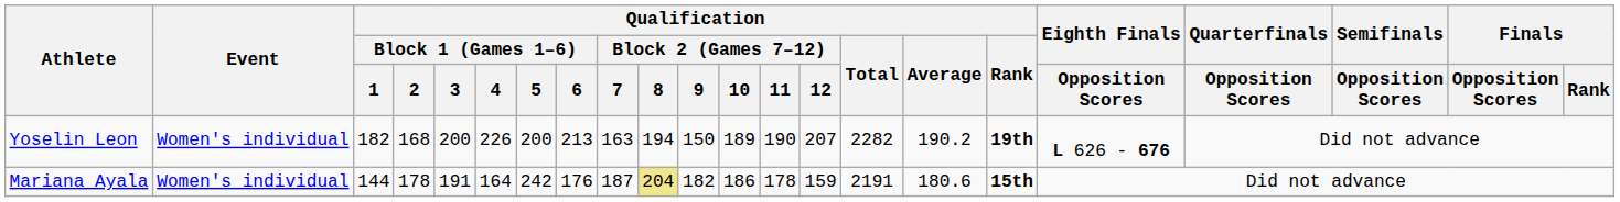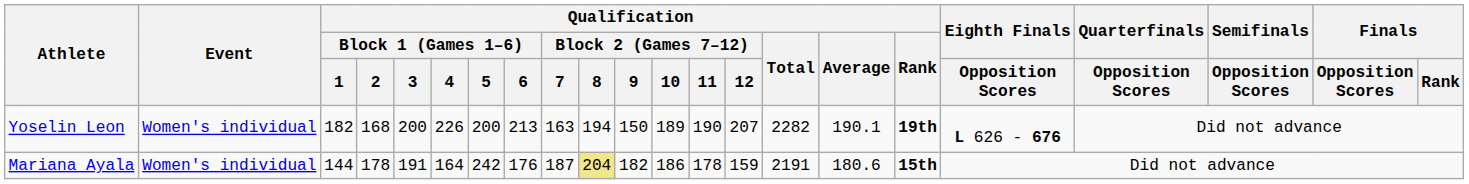Yoselin Leon | Qualification / Average: 190.2 -> 190.1
